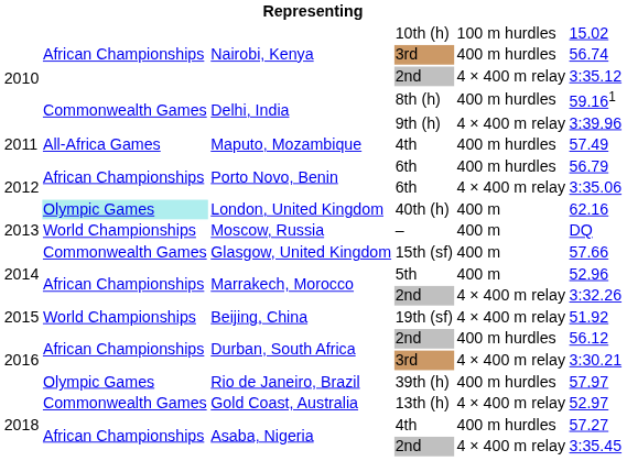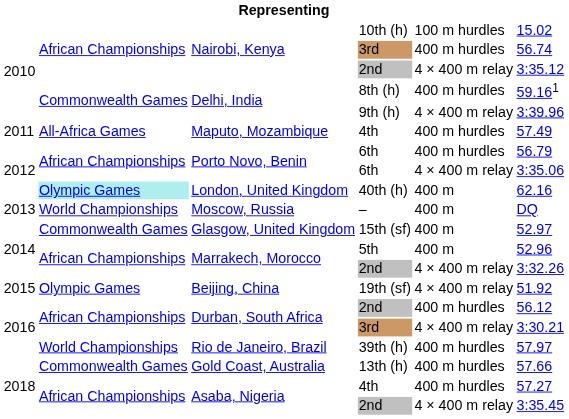15th (sf) | column 6: 57.66 -> 52.97
19th (sf) | column 2: World Championships -> Olympic Games
39th (h) | column 2: Olympic Games -> World Championships
13th (h) | column 5: 4 × 400 m relay -> 400 m hurdles
13th (h) | column 6: 52.97 -> 57.66
